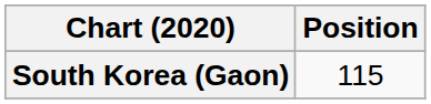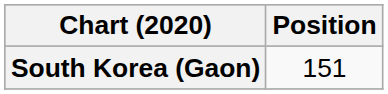South Korea (Gaon) | Position: 115 -> 151
